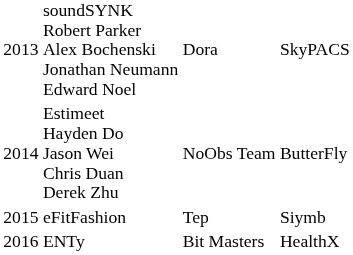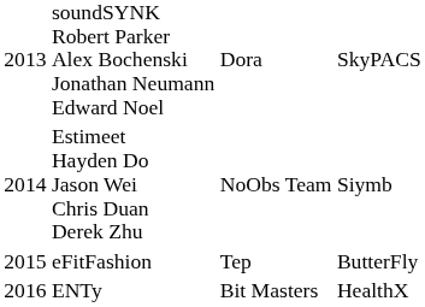Estimeet Hayden Do Jason Wei Chris Duan Derek Zhu | column 4: ButterFly -> Siymb
eFitFashion | column 4: Siymb -> ButterFly
